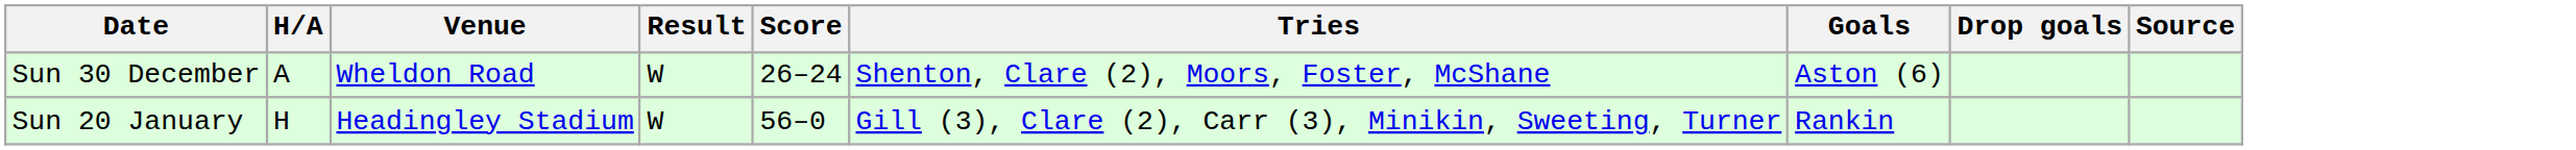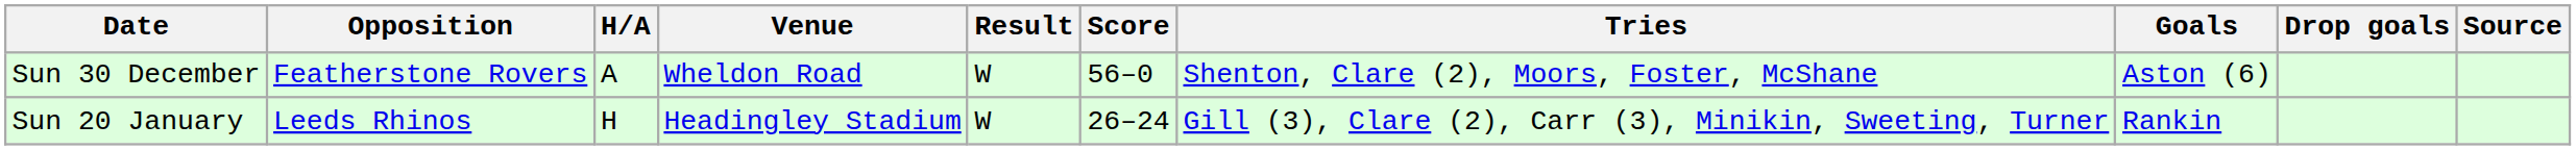+ column: Opposition | Featherstone Rovers | Leeds Rhinos
Sun 30 December | Score: 26–24 -> 56–0
Sun 20 January | Score: 56–0 -> 26–24
